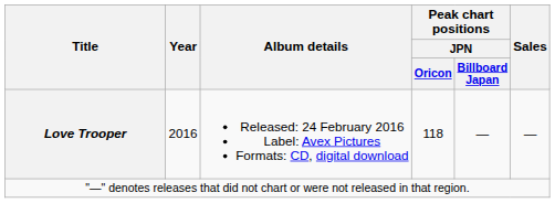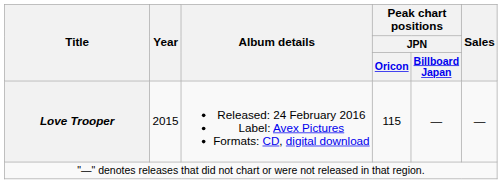Love Trooper | Year: 2016 -> 2015
Love Trooper | Peak chart positions / JPN / Oricon: 118 -> 115
